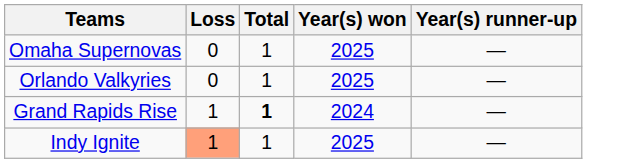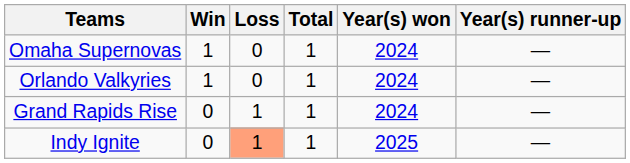+ column: Win | 1 | 1 | 0 | 0
Omaha Supernovas | Year(s) won: 2025 -> 2024
Orlando Valkyries | Year(s) won: 2025 -> 2024
Grand Rapids Rise | Total: bold -> normal
